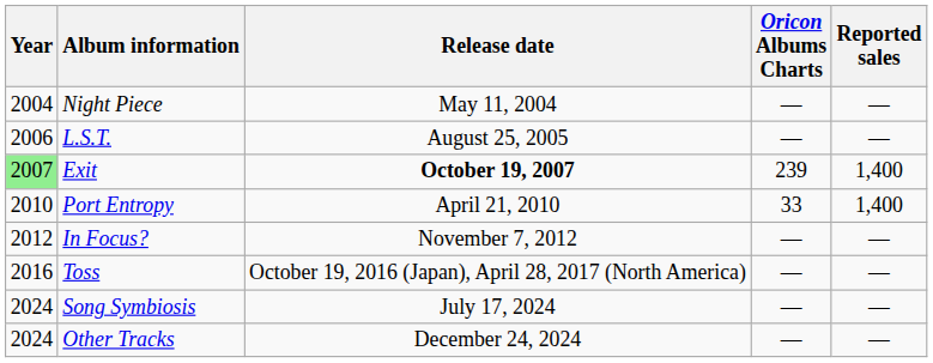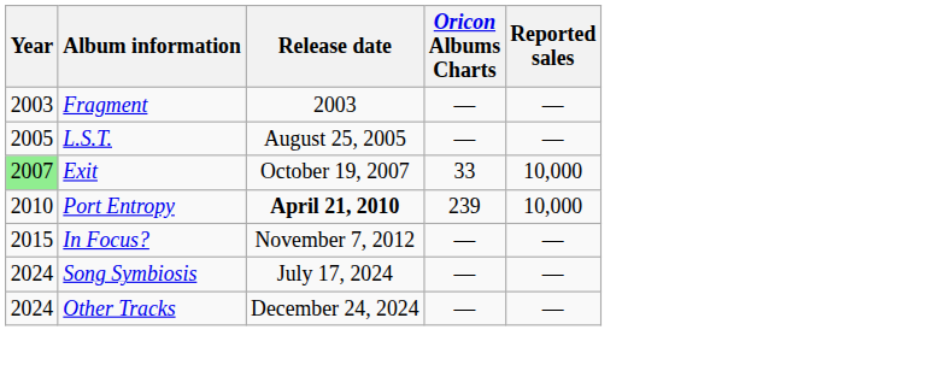+ row: 2003 | Fragment | 2003 | — | —
- row: 2004 | Night Piece | May 11, 2004 | — | —
L.S.T. | Year: 2006 -> 2005
Exit | Release date: bold -> normal
Exit | Oricon Albums Charts: 239 -> 33
Exit | Reported sales: 1,400 -> 10,000
Port Entropy | Release date: normal -> bold
Port Entropy | Oricon Albums Charts: 33 -> 239
Port Entropy | Reported sales: 1,400 -> 10,000
In Focus? | Year: 2012 -> 2015
- row: 2016 | Toss | October 19, 2016 (Japan), April 28, 2017 (North America) | — | —
